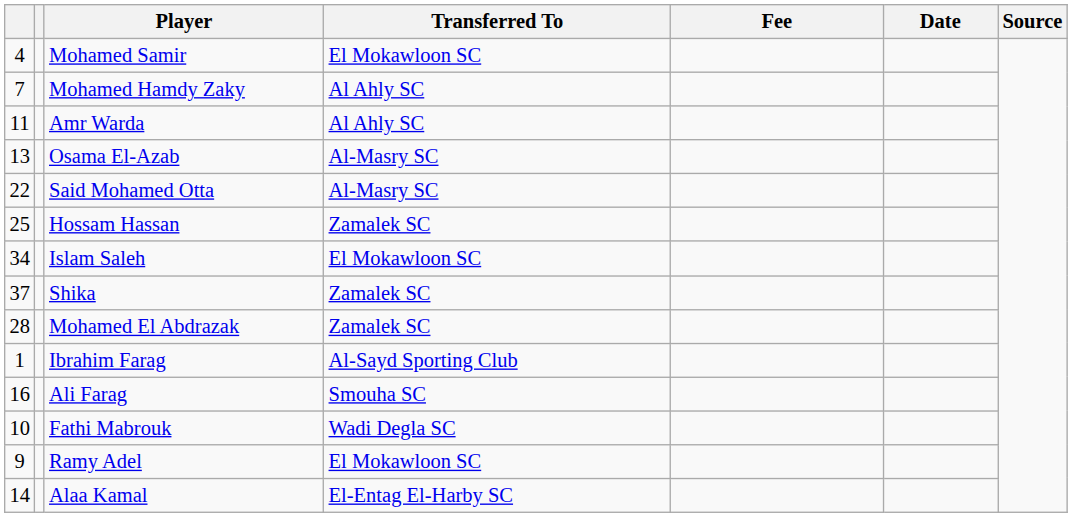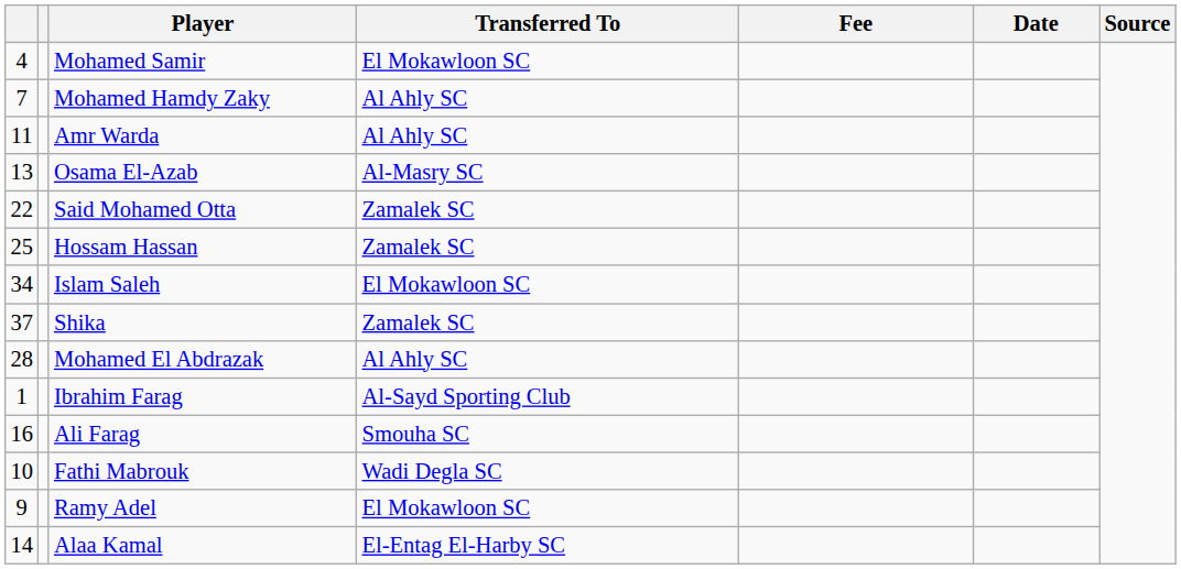Said Mohamed Otta | Transferred To: Al-Masry SC -> Zamalek SC
Mohamed El Abdrazak | Transferred To: Zamalek SC -> Al Ahly SC
